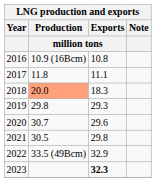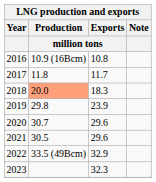2017 | Exports / million tons: 11.1 -> 11.7
2019 | Exports / million tons: 29.3 -> 23.9
2021 | Exports / million tons: 29.8 -> 29.6
2023 | Exports / million tons: bold -> normal
